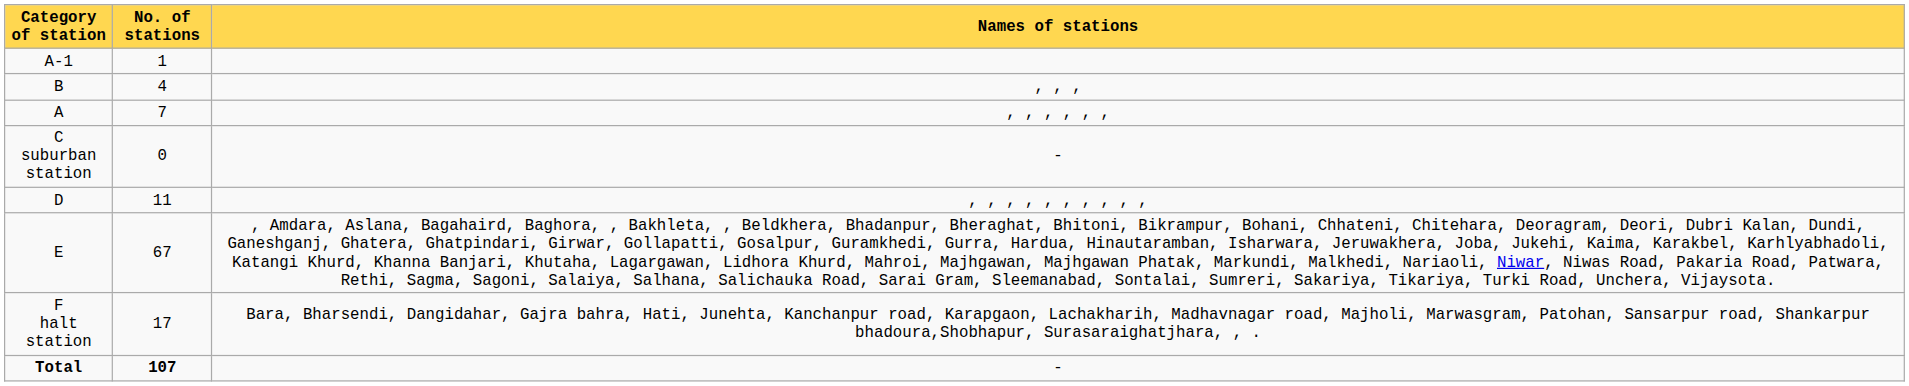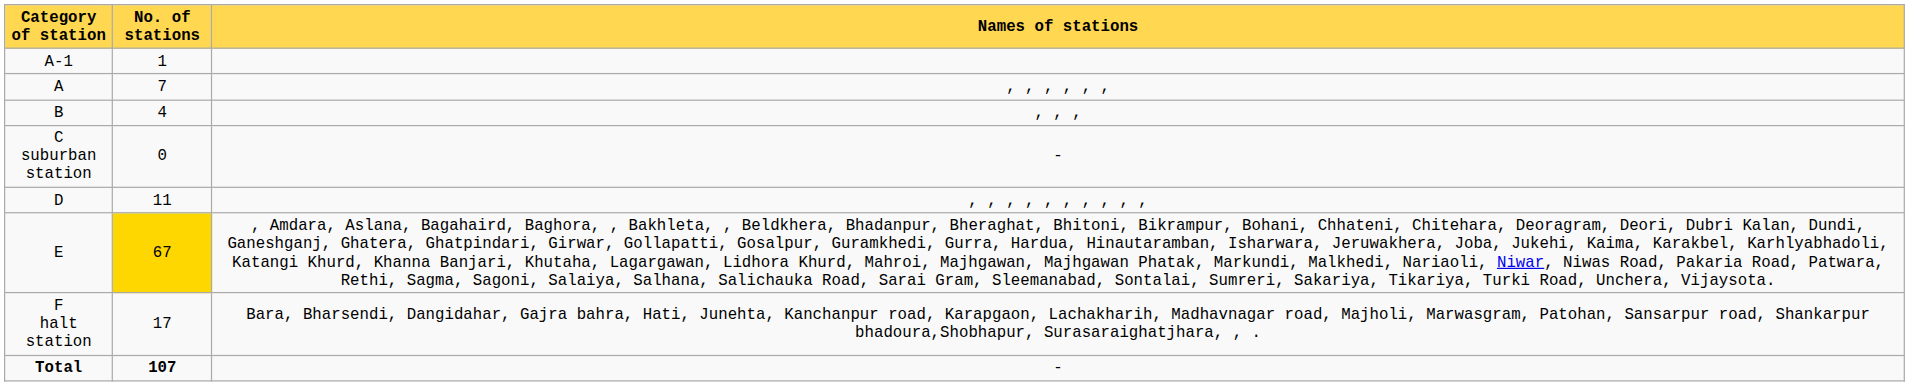rows swapped: A <-> B
E | No. of stations: no background -> gold background
